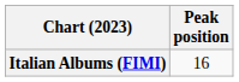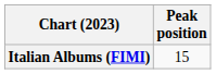Italian Albums (FIMI) | Peak position: 16 -> 15
